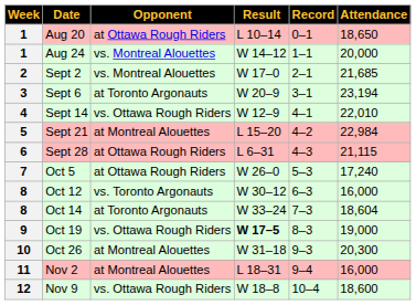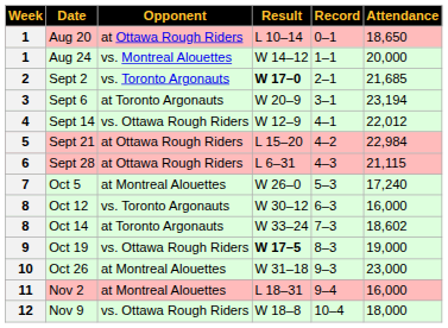Sept 2 | Opponent: vs. Montreal Alouettes -> vs. Toronto Argonauts
Sept 2 | Result: normal -> bold
Sept 14 | Attendance: 22,010 -> 22,012
Sept 21 | Opponent: at Montreal Alouettes -> at Ottawa Rough Riders
Oct 5 | Opponent: at Ottawa Rough Riders -> at Montreal Alouettes
Oct 14 | Attendance: 18,604 -> 18,602
Oct 26 | Attendance: 20,300 -> 23,000
Nov 9 | Attendance: 18,600 -> 18,000
